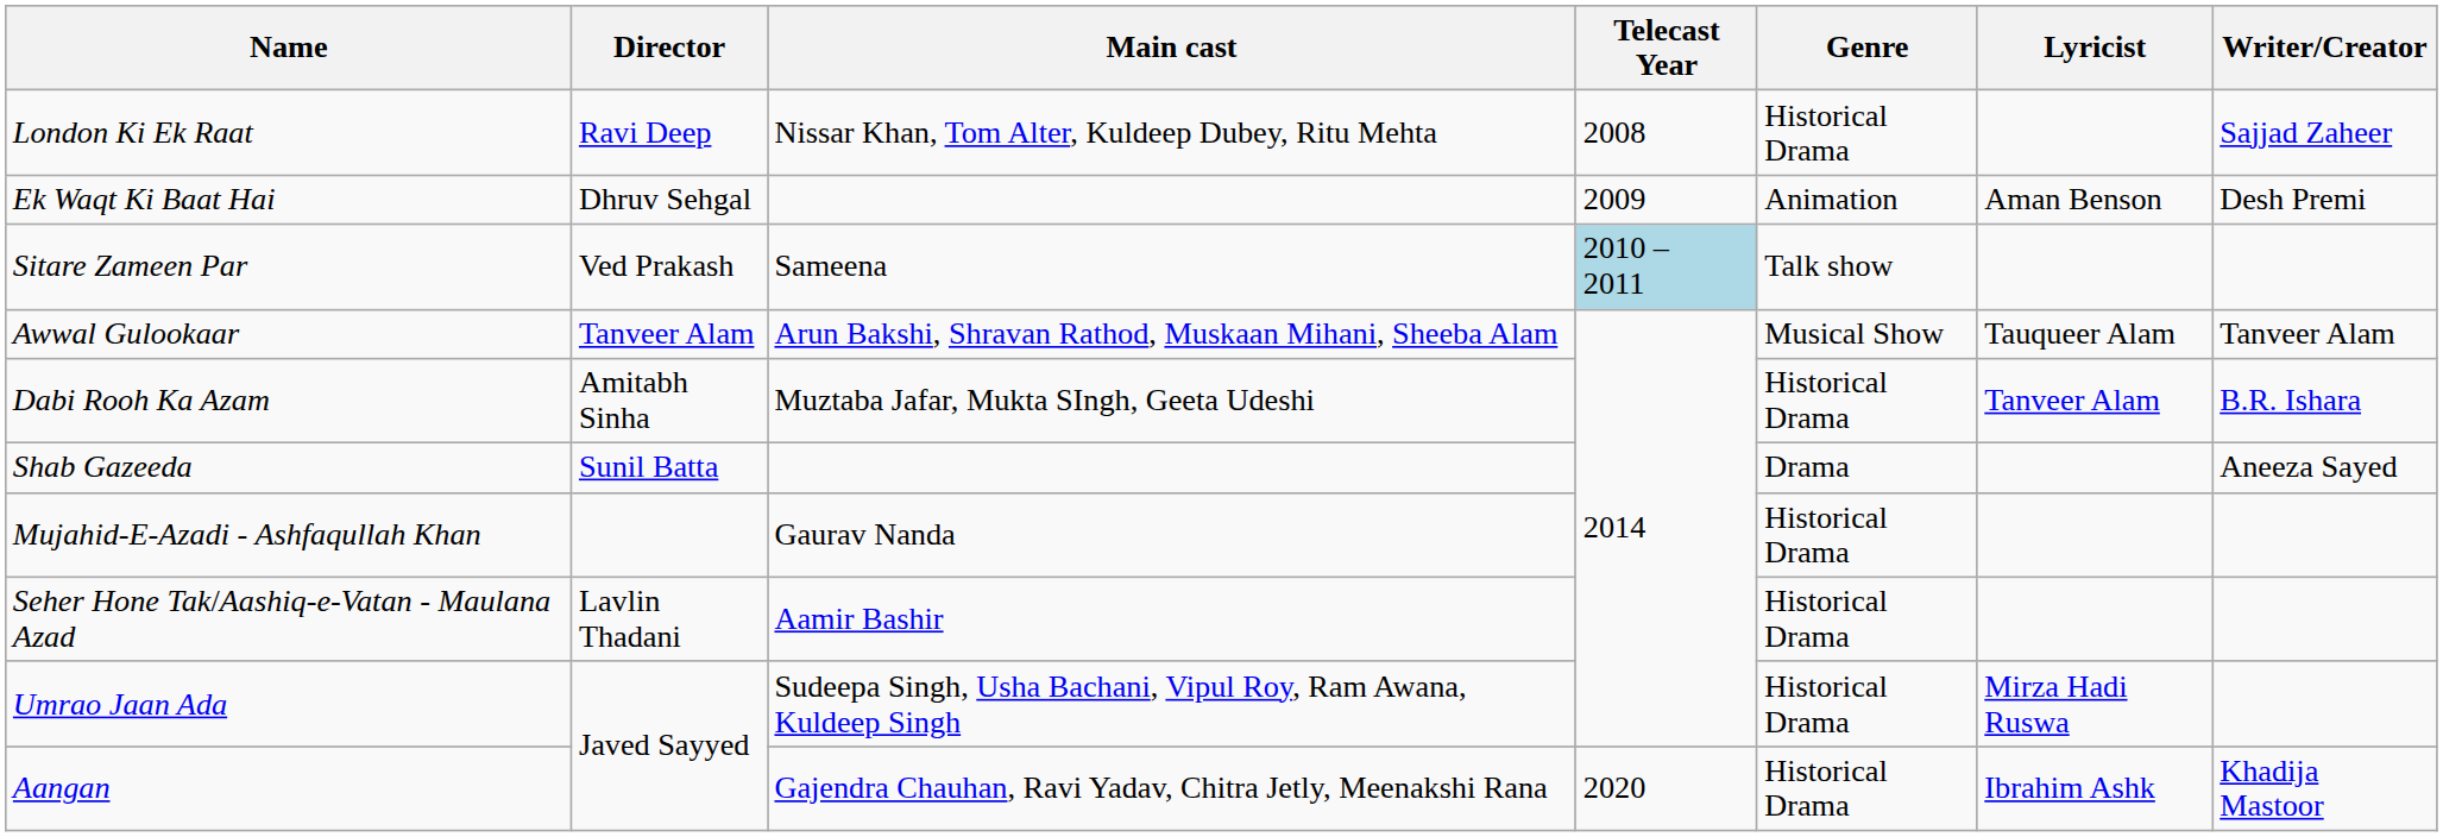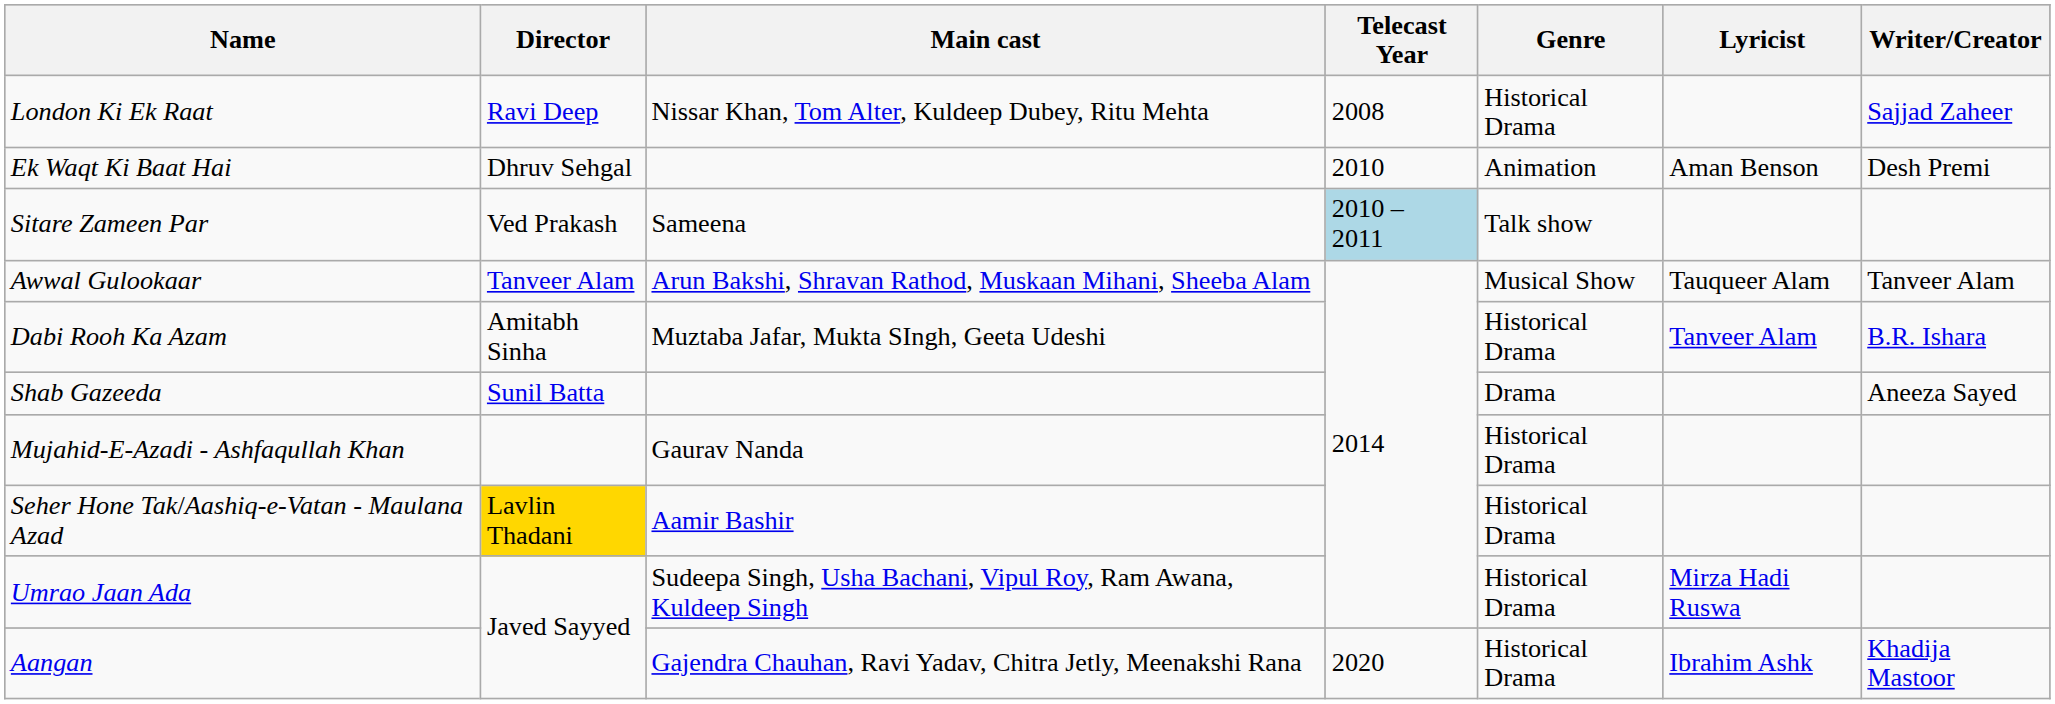Ek Waqt Ki Baat Hai | Telecast Year: 2009 -> 2010
Seher Hone Tak/Aashiq-e-Vatan - Maulana Azad | Director: no background -> gold background
